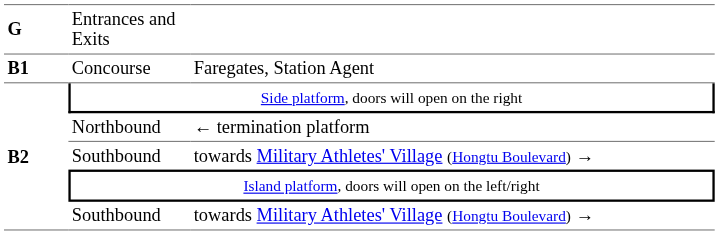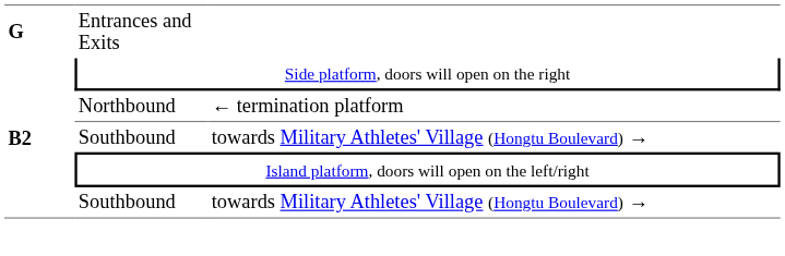- row: B1 | Concourse | Faregates, Station Agent
